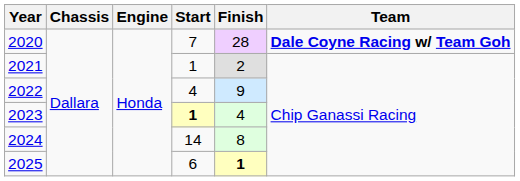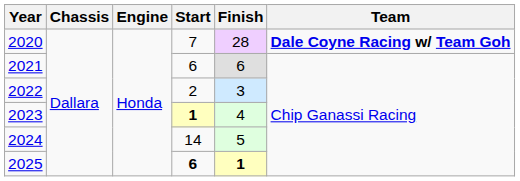2021 | Start: 1 -> 6
2021 | Finish: 2 -> 6
2022 | Start: 4 -> 2
2022 | Finish: 9 -> 3
2024 | Finish: 8 -> 5
2025 | Start: normal -> bold
